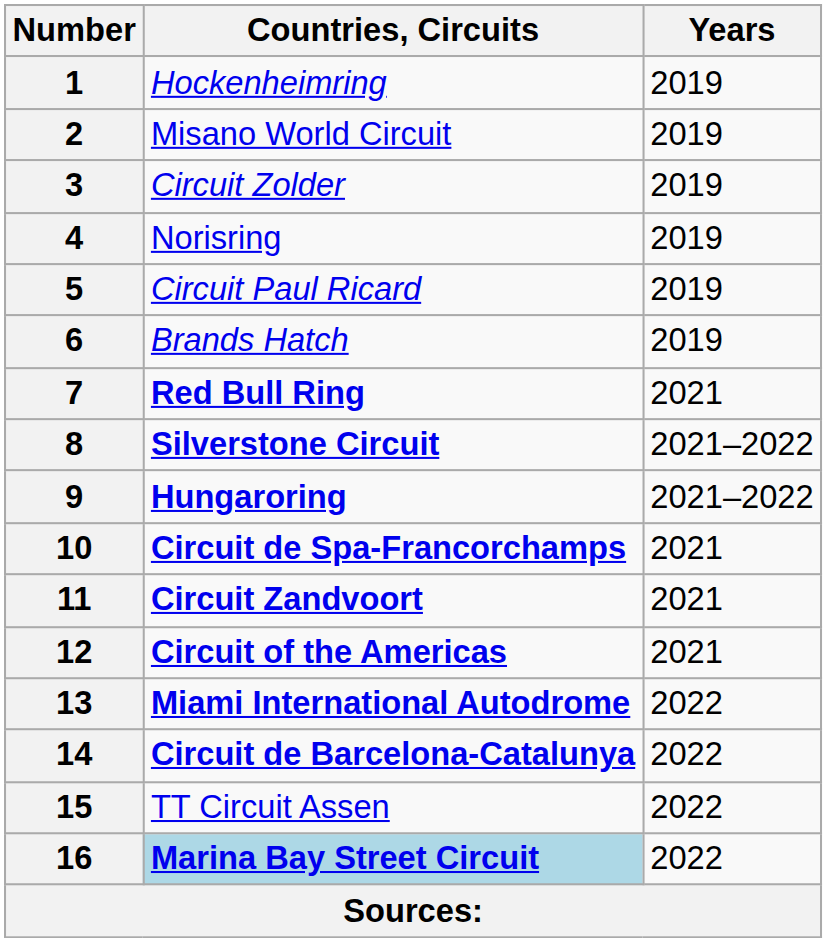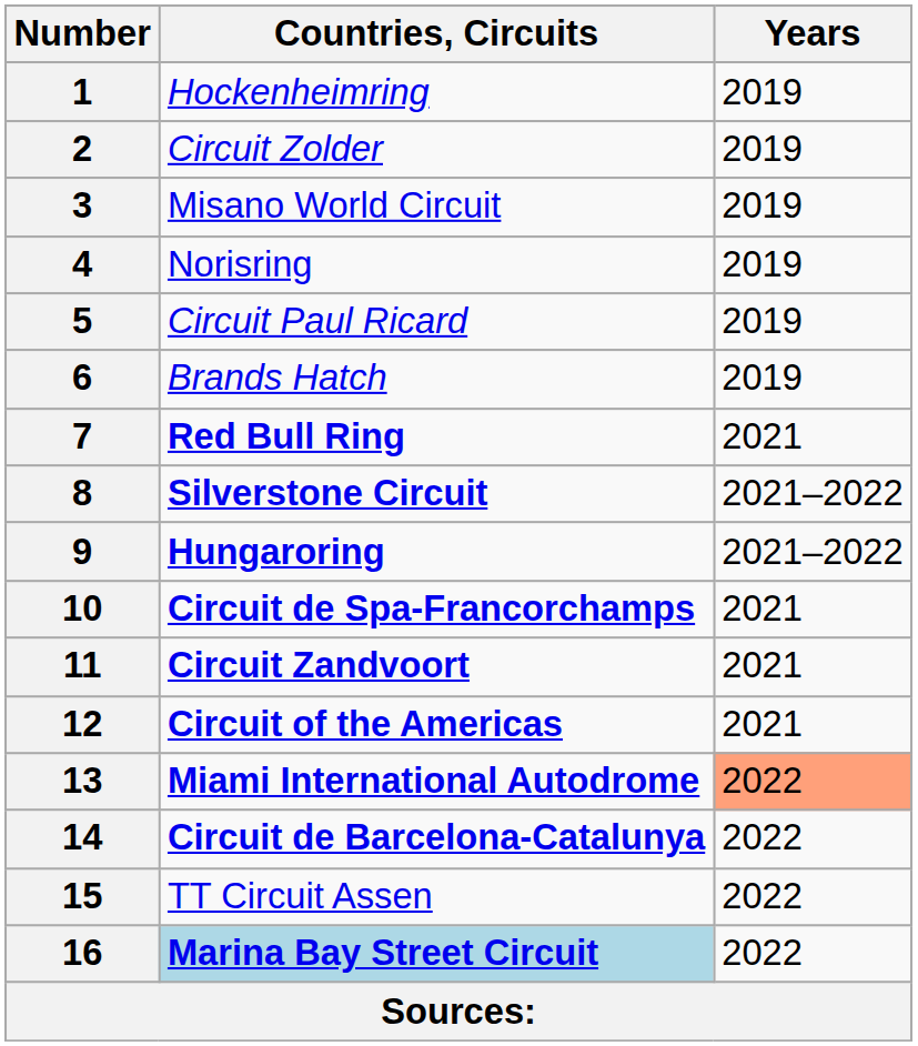2 | Countries, Circuits: Misano World Circuit -> Circuit Zolder
3 | Countries, Circuits: Circuit Zolder -> Misano World Circuit
13 | Years: no background -> lightsalmon background
